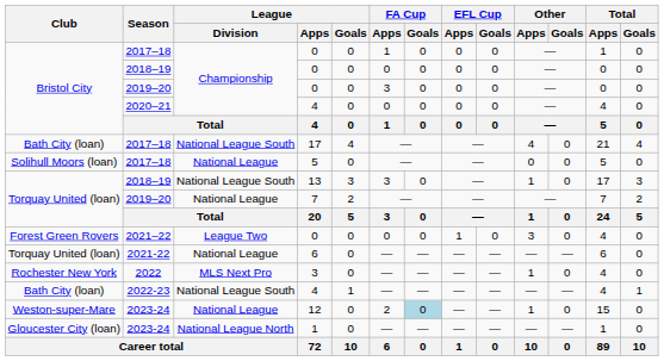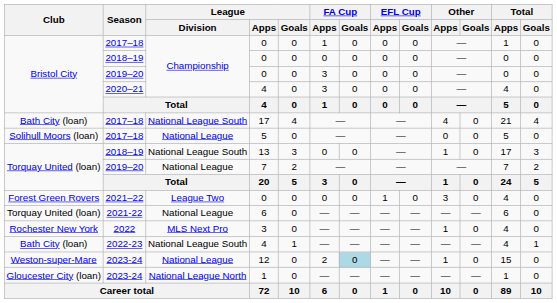2020–21 / 4 | FA Cup / Apps: 0 -> 3
13 | FA Cup / Apps: 3 -> 0
